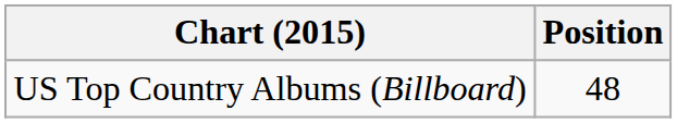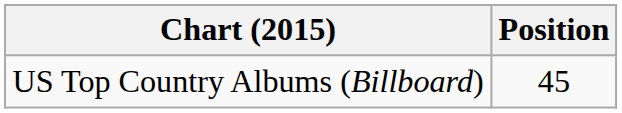US Top Country Albums (Billboard) | Position: 48 -> 45
